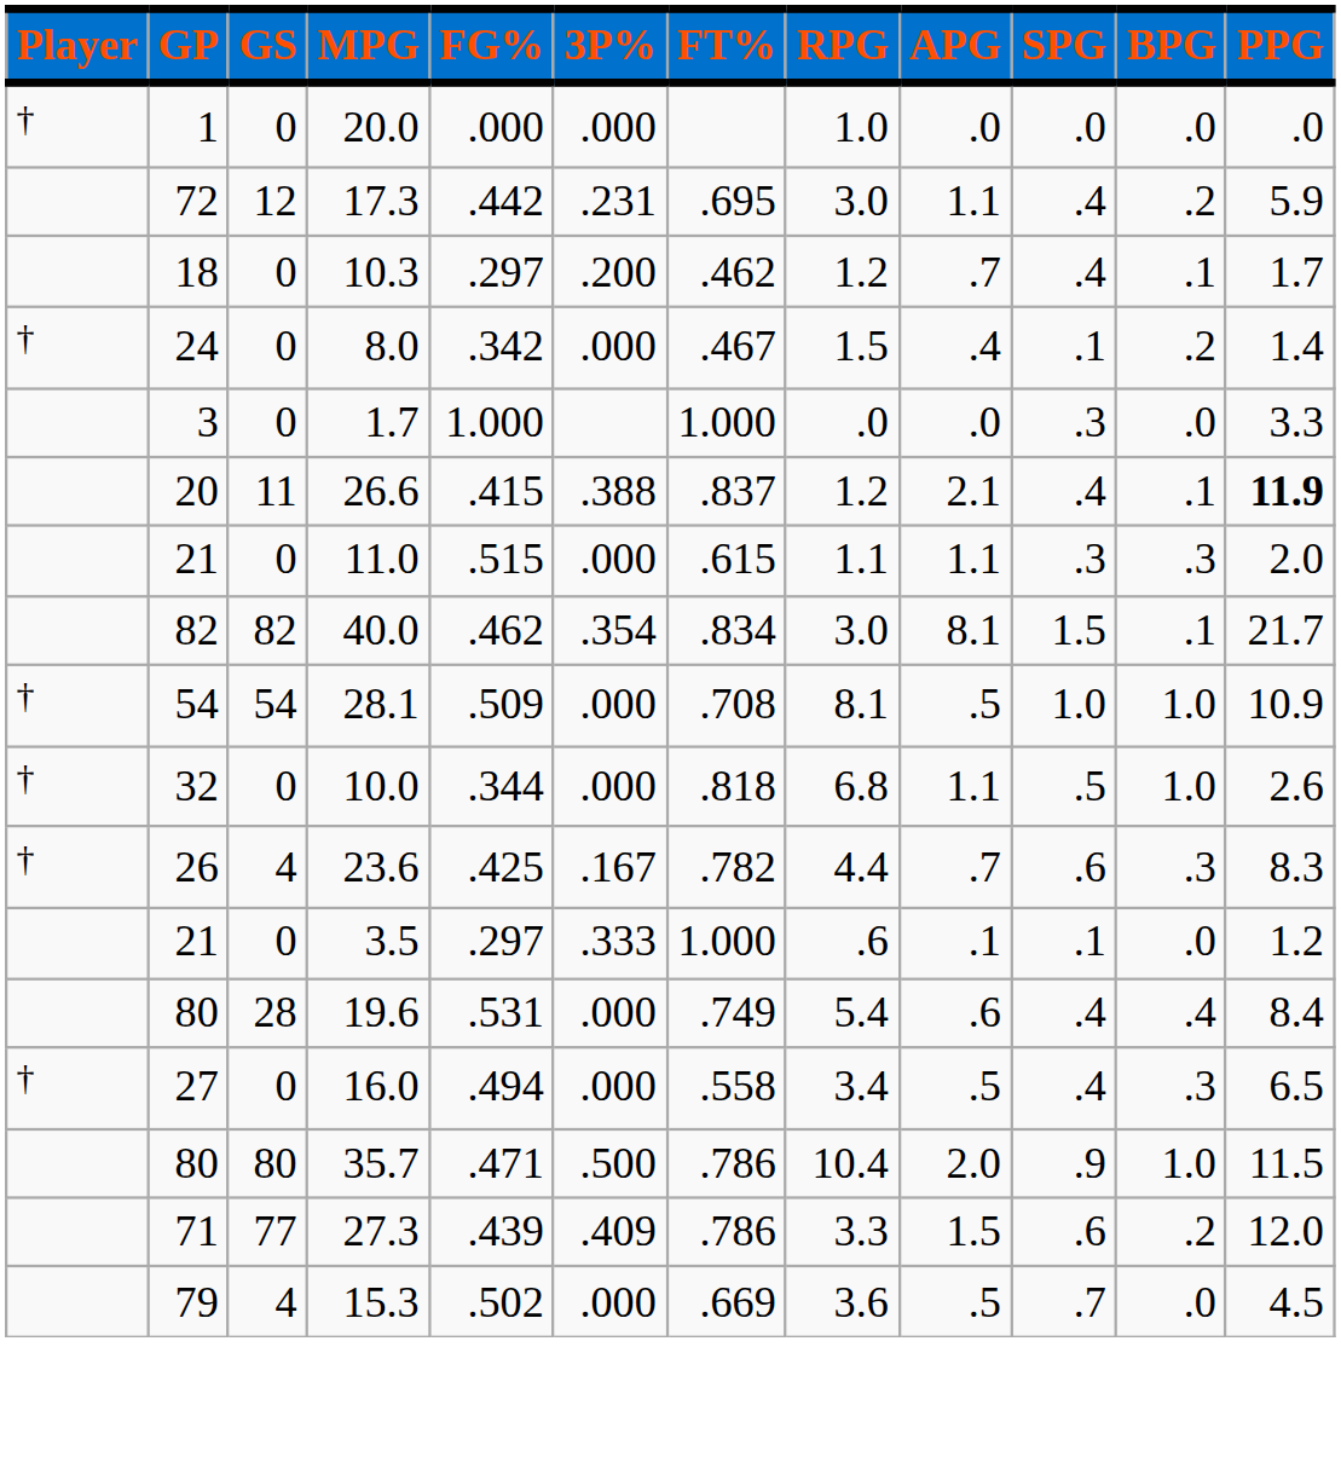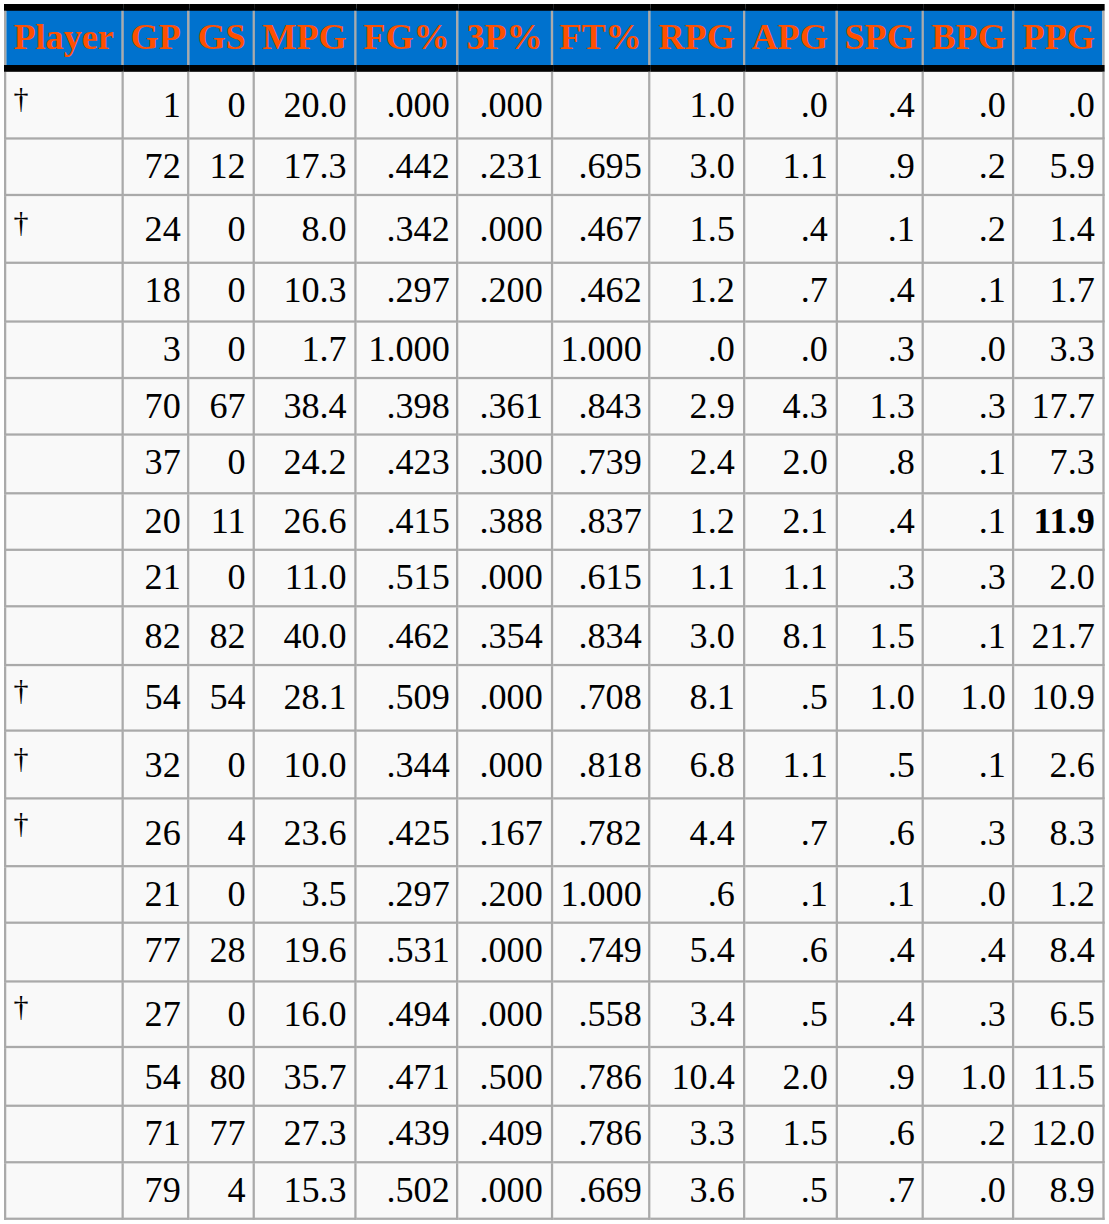20.0 | SPG: .0 -> .4
17.3 | SPG: .4 -> .9
rows swapped: 8.0 <-> 10.3
+ row: 70 | 67 | 38.4 | .398 | .361 | .843 | 2.9 | 4.3 | 1.3 | .3 | 17.7
+ row: 37 | 0 | 24.2 | .423 | .300 | .739 | 2.4 | 2.0 | .8 | .1 | 7.3
10.0 | BPG: 1.0 -> .1
3.5 | 3P%: .333 -> .200
19.6 | GP: 80 -> 77
35.7 | GP: 80 -> 54
15.3 | PPG: 4.5 -> 8.9
